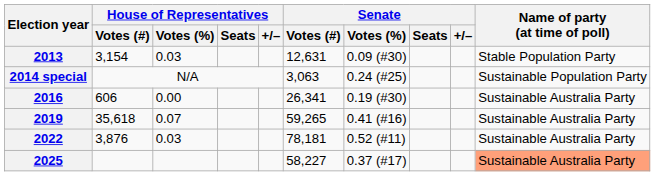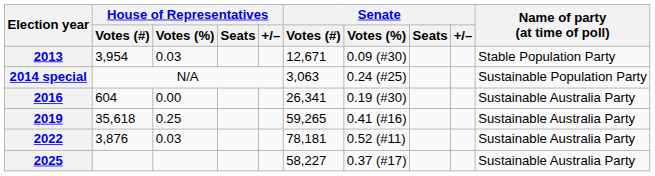2013 | House of Representatives / Votes (#): 3,154 -> 3,954
2013 | Senate / Votes (#): 12,631 -> 12,671
2016 | House of Representatives / Votes (#): 606 -> 604
2019 | House of Representatives / Votes (%): 0.07 -> 0.25
2025 | Name of party (at time of poll): lightsalmon background -> no background
